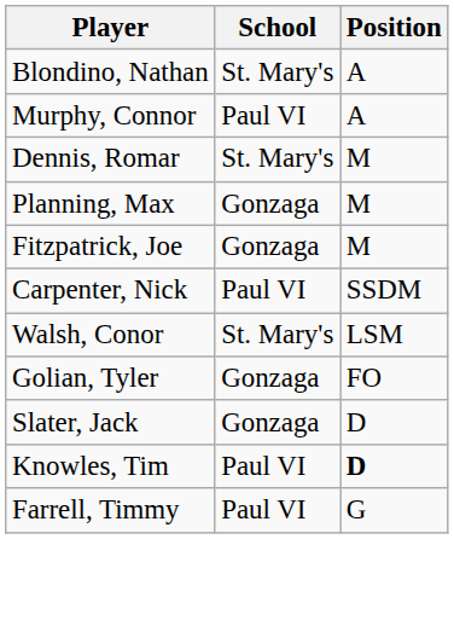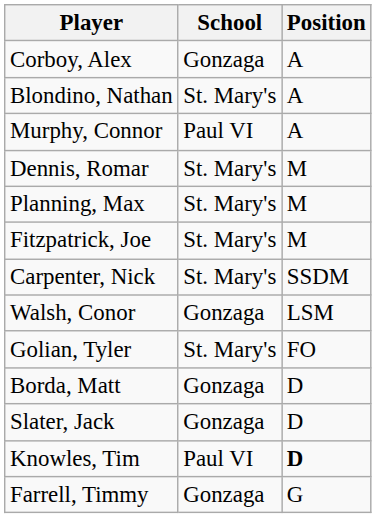+ row: Corboy, Alex | Gonzaga | A
Planning, Max | School: Gonzaga -> St. Mary's
Fitzpatrick, Joe | School: Gonzaga -> St. Mary's
Carpenter, Nick | School: Paul VI -> St. Mary's
Walsh, Conor | School: St. Mary's -> Gonzaga
Golian, Tyler | School: Gonzaga -> St. Mary's
+ row: Borda, Matt | Gonzaga | D
Farrell, Timmy | School: Paul VI -> Gonzaga
